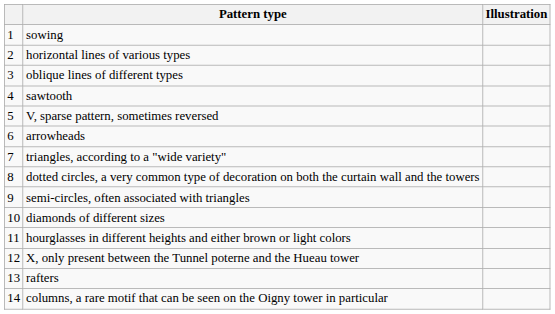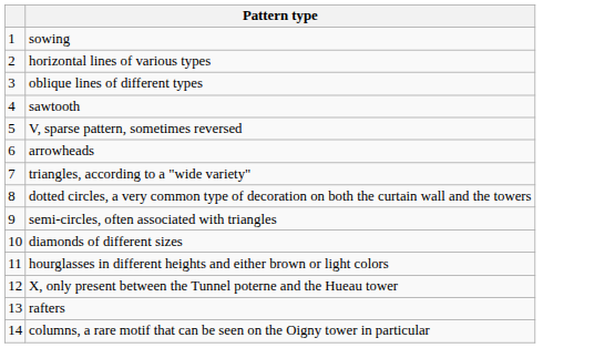- column: Illustration
